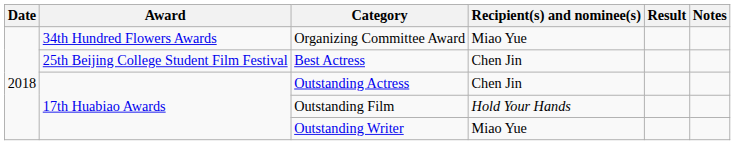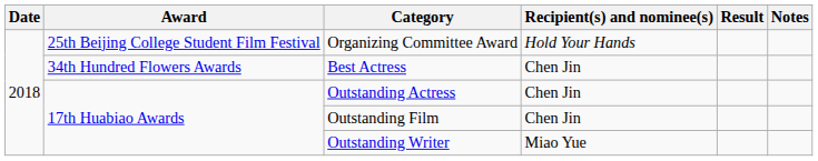Organizing Committee Award | Award: 34th Hundred Flowers Awards -> 25th Beijing College Student Film Festival
Organizing Committee Award | Recipient(s) and nominee(s): Miao Yue -> Hold Your Hands
Best Actress | Award: 25th Beijing College Student Film Festival -> 34th Hundred Flowers Awards
Outstanding Film | Recipient(s) and nominee(s): Hold Your Hands -> Chen Jin
